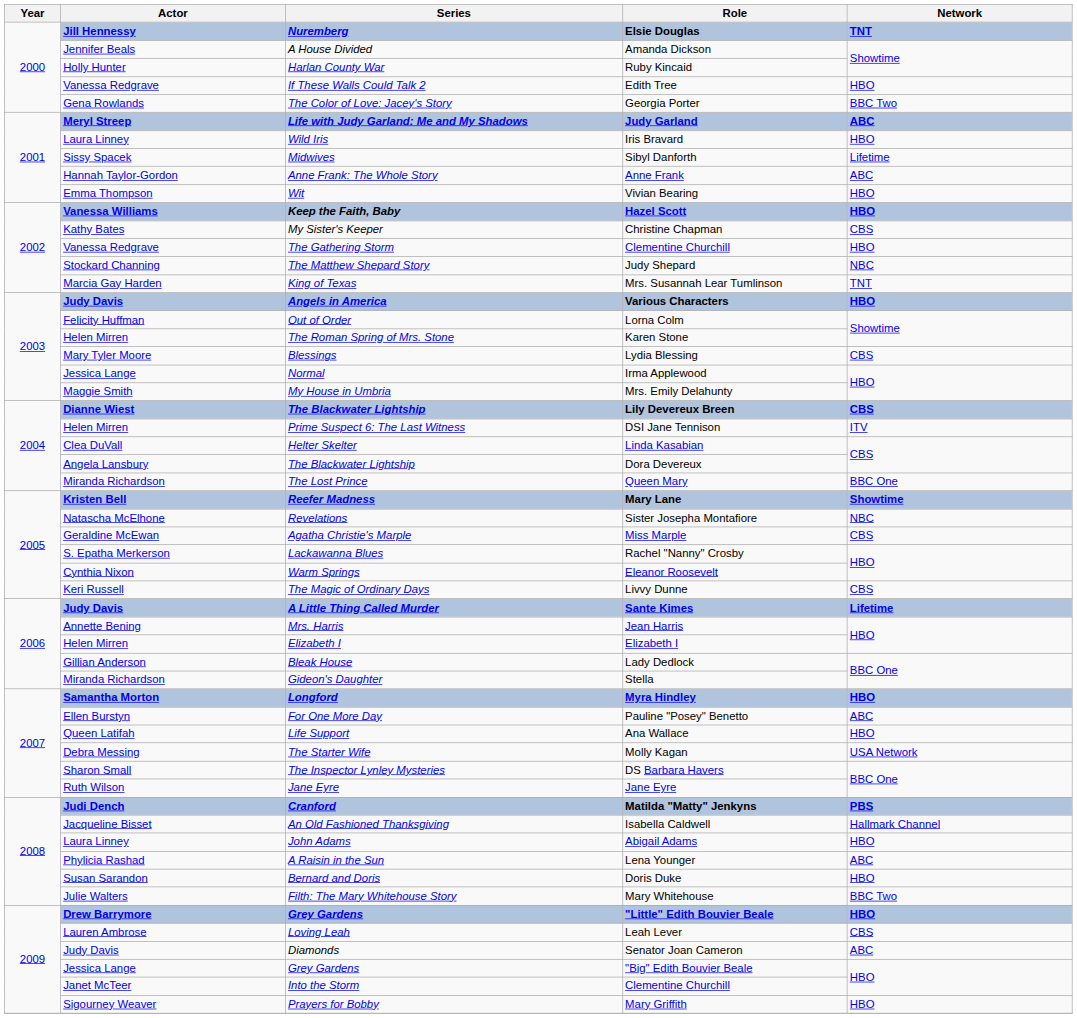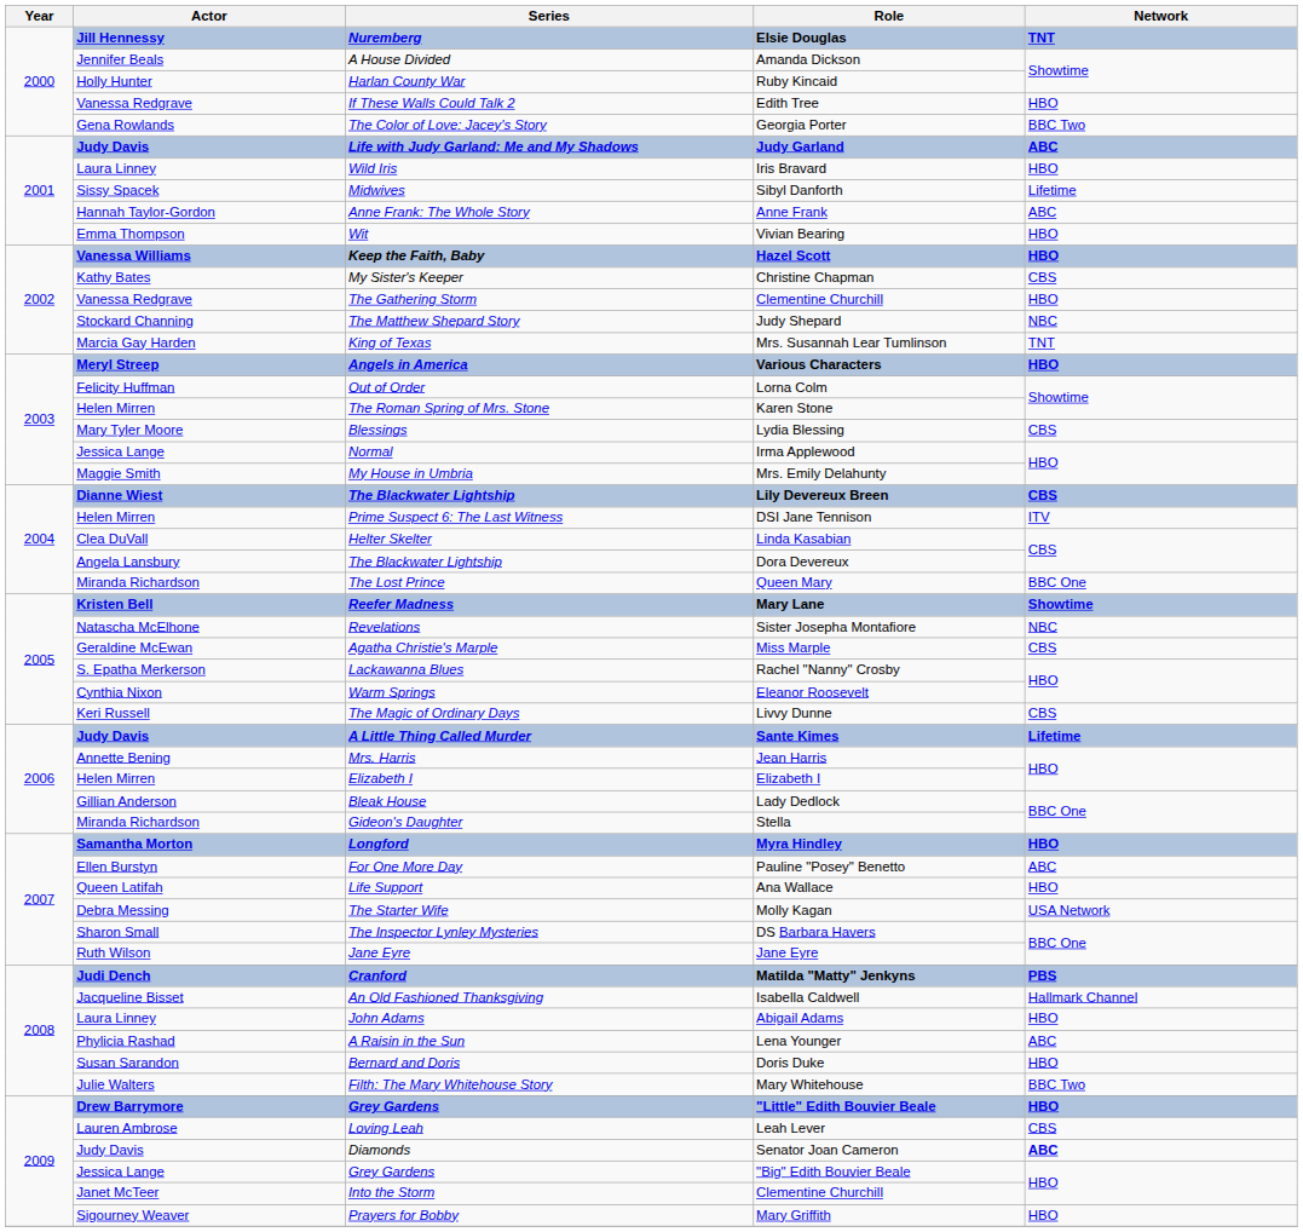Judy Garland | Actor: Meryl Streep -> Judy Davis
Various Characters | Actor: Judy Davis -> Meryl Streep
Senator Joan Cameron | Network: normal -> bold
